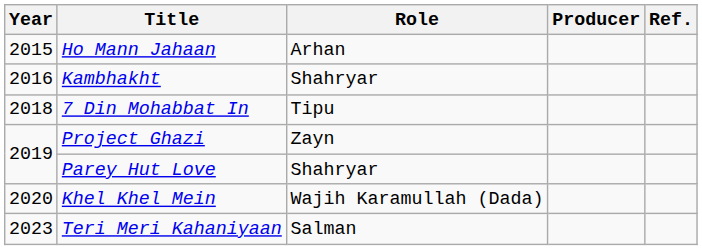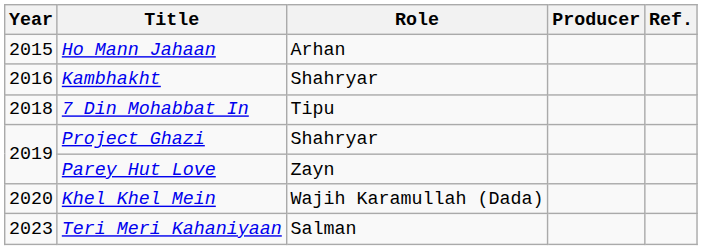Project Ghazi | Role: Zayn -> Shahryar
Parey Hut Love | Role: Shahryar -> Zayn
